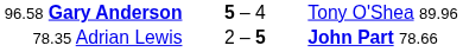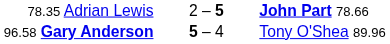rows swapped: 78.35 Adrian Lewis <-> 96.58 Gary Anderson
